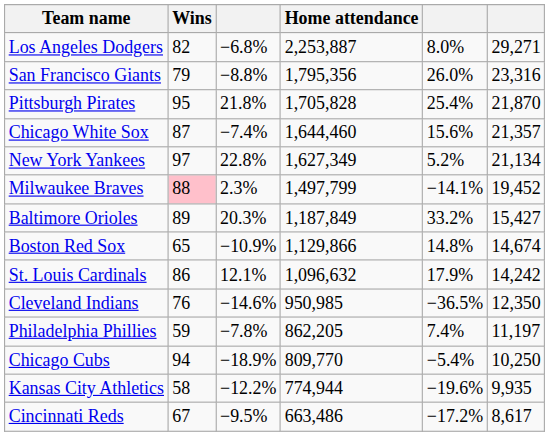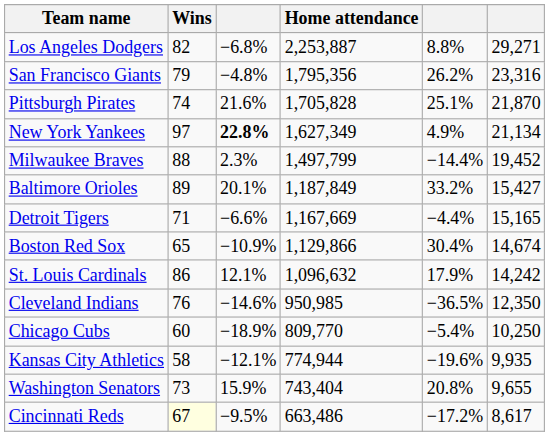Los Angeles Dodgers | column 5: 8.0% -> 8.8%
San Francisco Giants | column 3: −8.8% -> −4.8%
San Francisco Giants | column 5: 26.0% -> 26.2%
Pittsburgh Pirates | Wins: 95 -> 74
Pittsburgh Pirates | column 3: 21.8% -> 21.6%
Pittsburgh Pirates | column 5: 25.4% -> 25.1%
- row: Chicago White Sox | 87 | −7.4% | 1,644,460 | 15.6% | 21,357
New York Yankees | column 3: normal -> bold
New York Yankees | column 5: 5.2% -> 4.9%
Milwaukee Braves | Wins: pink background -> no background
Milwaukee Braves | column 5: −14.1% -> −14.4%
Baltimore Orioles | column 3: 20.3% -> 20.1%
+ row: Detroit Tigers | 71 | −6.6% | 1,167,669 | −4.4% | 15,165
Boston Red Sox | column 5: 14.8% -> 30.4%
- row: Philadelphia Phillies | 59 | −7.8% | 862,205 | 7.4% | 11,197
Chicago Cubs | Wins: 94 -> 60
Kansas City Athletics | column 3: −12.2% -> −12.1%
+ row: Washington Senators | 73 | 15.9% | 743,404 | 20.8% | 9,655
Cincinnati Reds | Wins: no background -> lightyellow background
